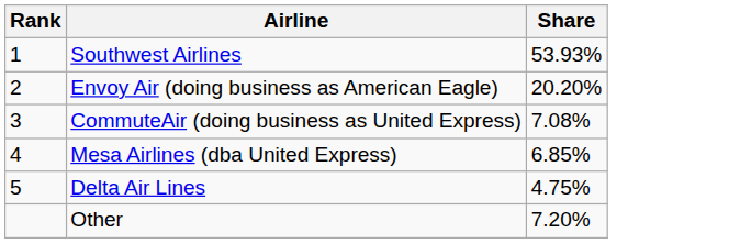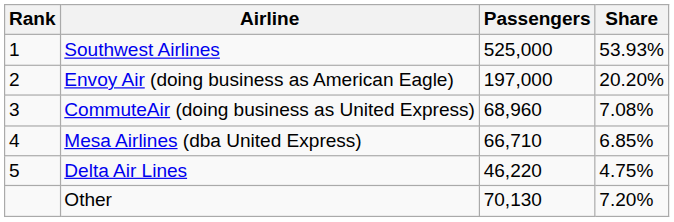+ column: Passengers | 525,000 | 197,000 | 68,960 | 66,710 | 46,220 | 70,130
